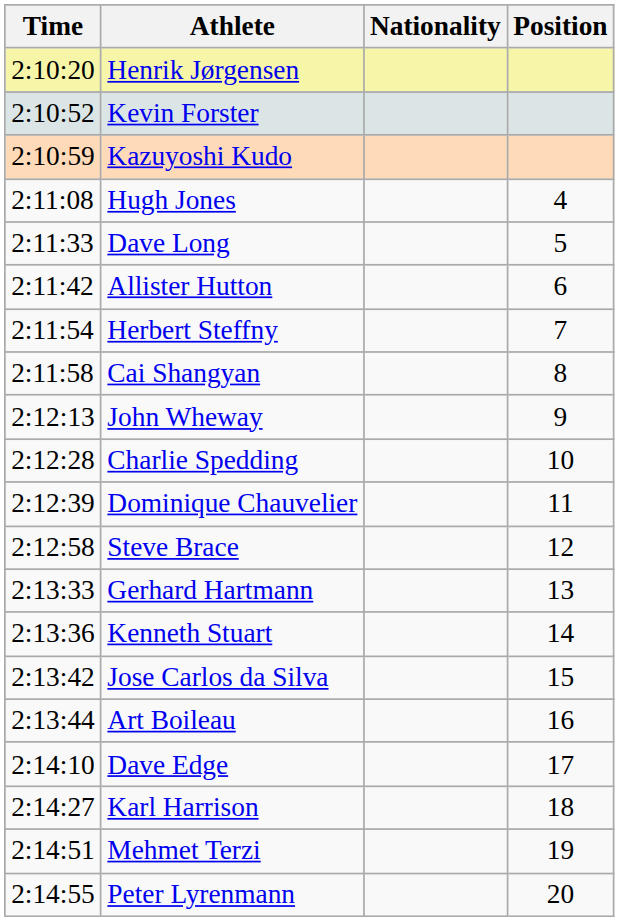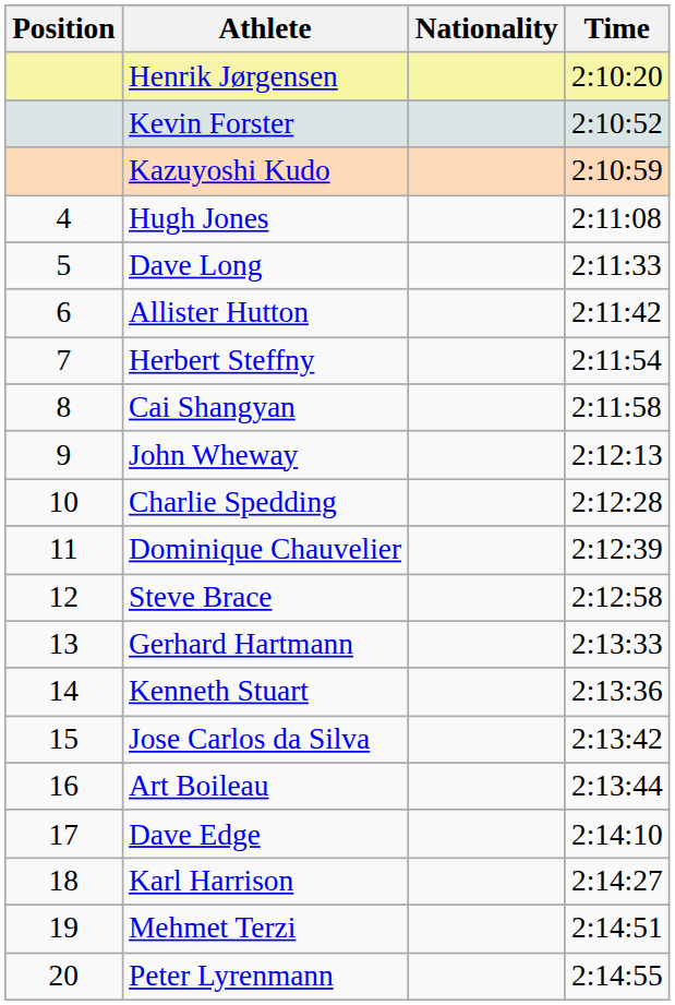columns swapped: Position <-> Time
